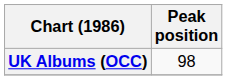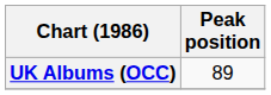UK Albums (OCC) | Peak position: 98 -> 89
